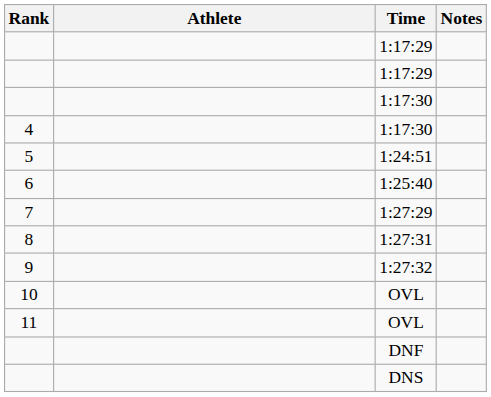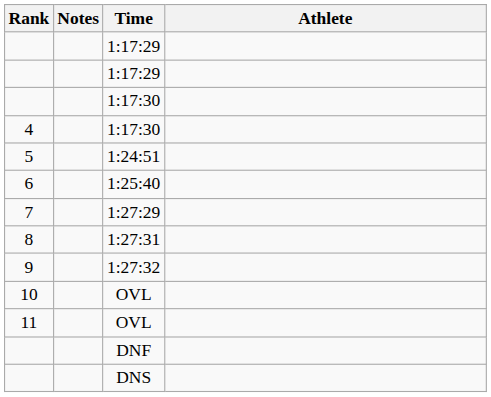columns swapped: Athlete <-> Notes
